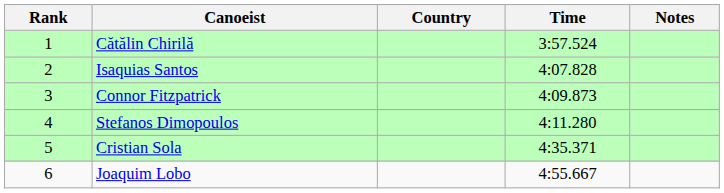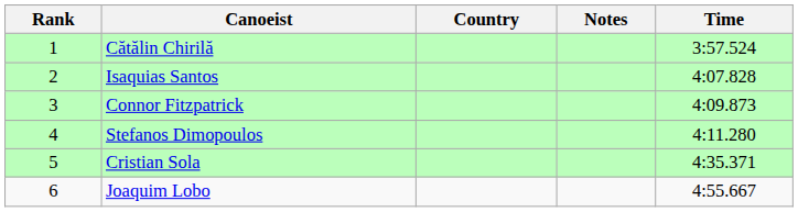columns swapped: Time <-> Notes
